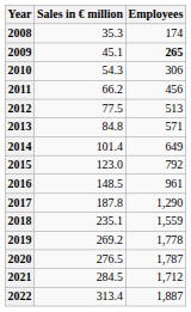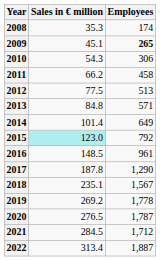2011 | Employees: 456 -> 458
2015 | Sales in € million: no background -> paleturquoise background
2018 | Employees: 1,559 -> 1,567
